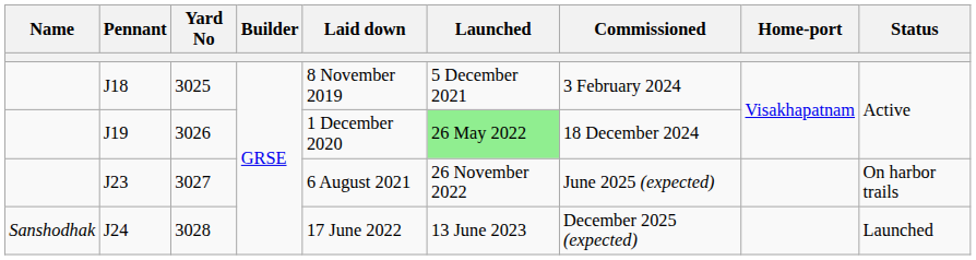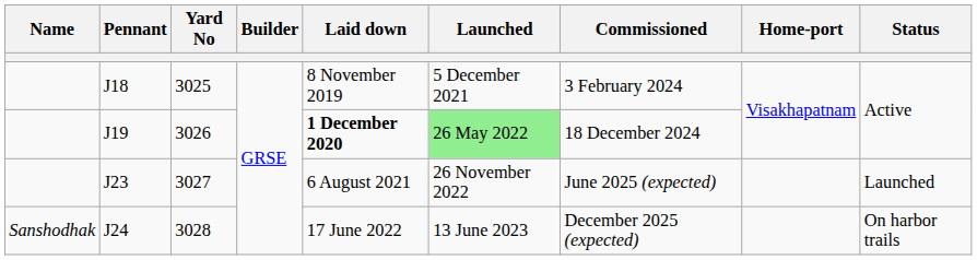J19 | Laid down: normal -> bold
J23 | Status: On harbor trails -> Launched
J24 | Status: Launched -> On harbor trails
